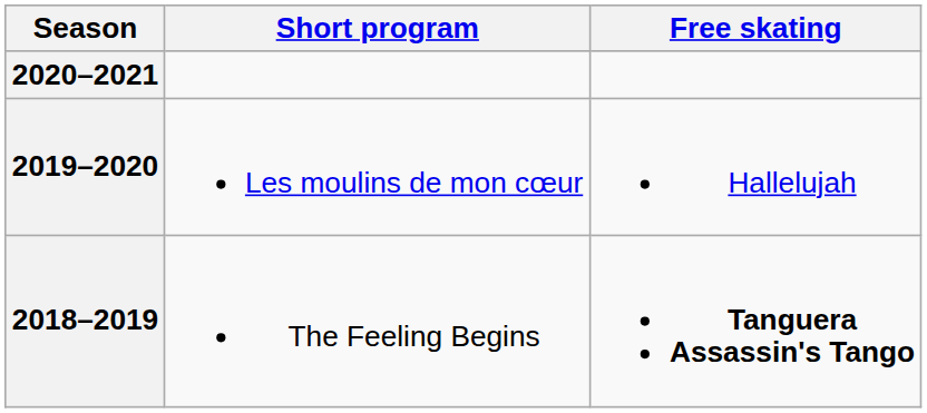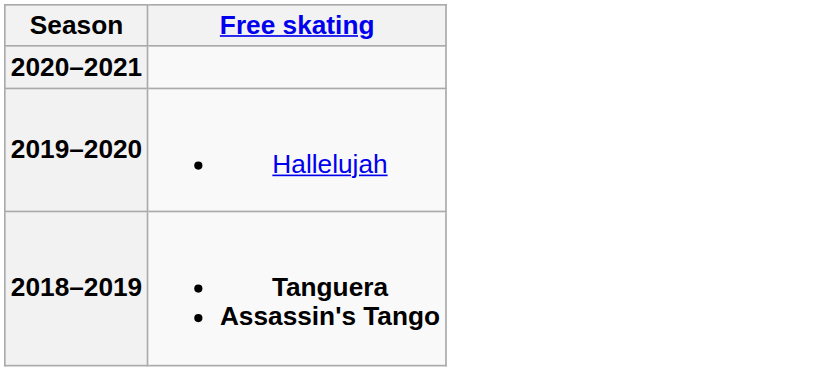- column: Short program | Les moulins de mon cœur | The Feeling Begins
